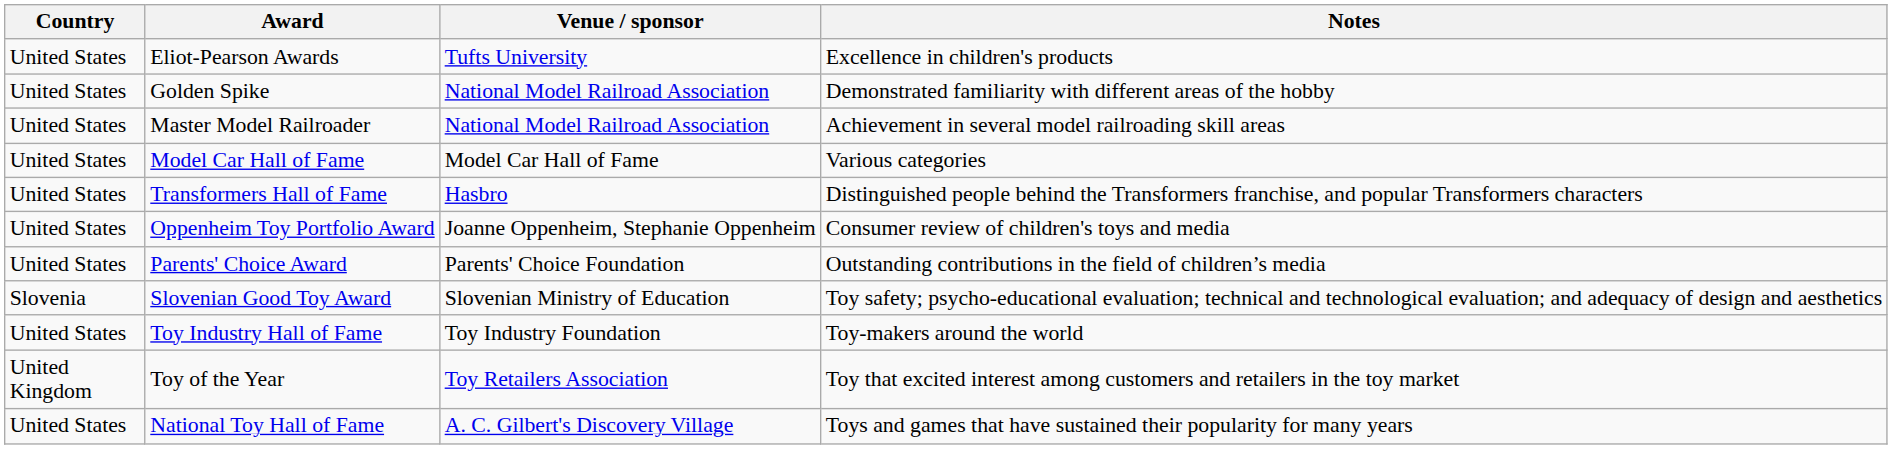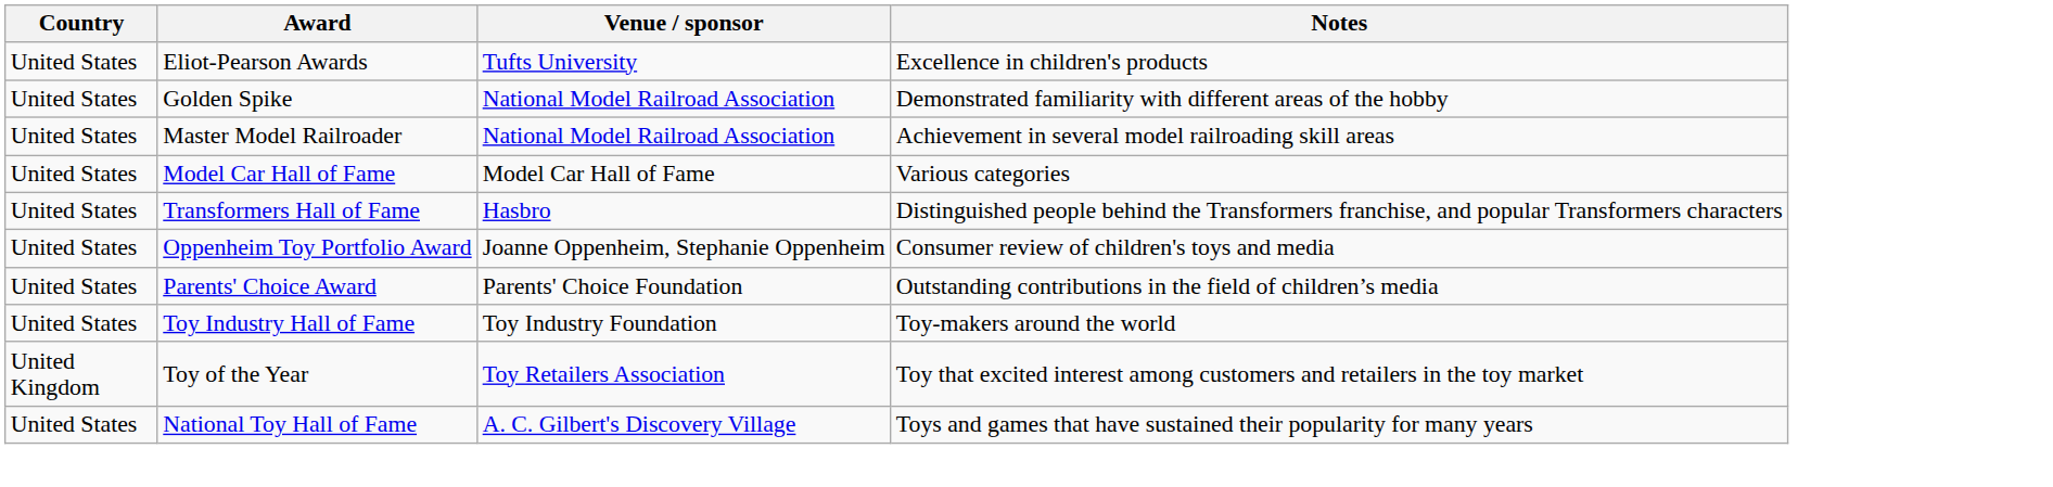- row: Slovenia | Slovenian Good Toy Award | Slovenian Ministry of Education | Toy safety; psycho-educational evaluation; technical and technological evaluation; and adequacy of design and aesthetics
